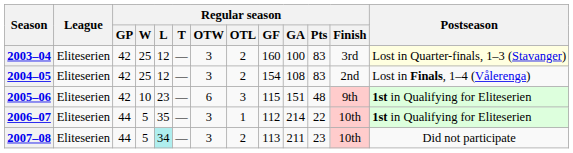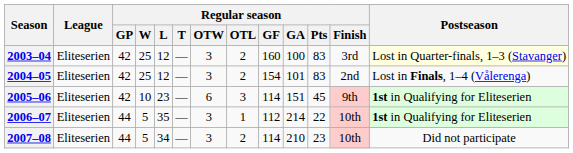2004–05 | Regular season / GA: 108 -> 101
2005–06 | Regular season / GF: 115 -> 114
2005–06 | Regular season / Pts: 48 -> 45
2007–08 | Regular season / L: paleturquoise background -> no background
2007–08 | Regular season / GF: 113 -> 114
2007–08 | Regular season / GA: 211 -> 210
